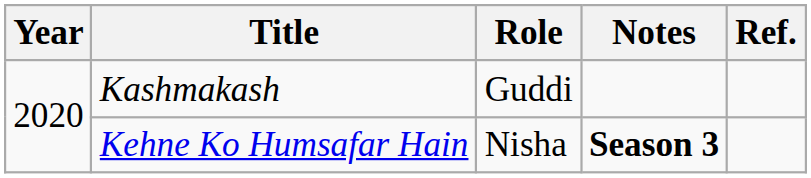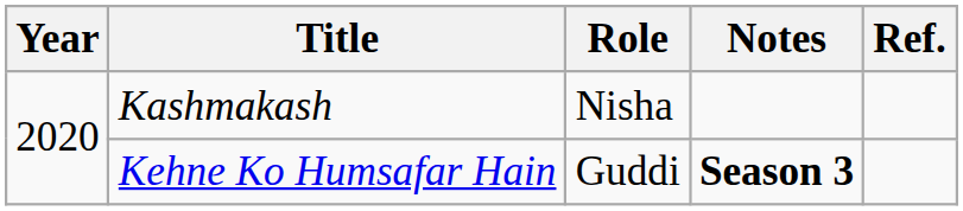Kashmakash | Role: Guddi -> Nisha
Kehne Ko Humsafar Hain | Role: Nisha -> Guddi
